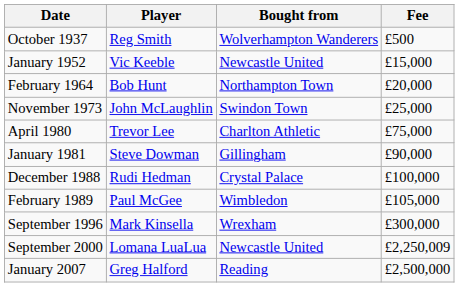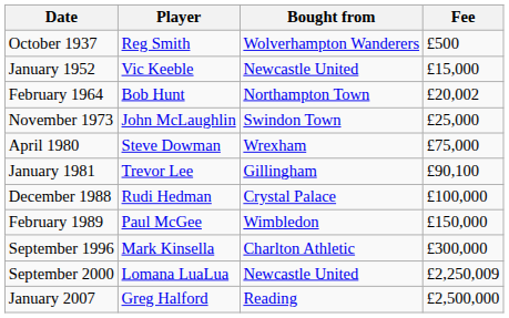February 1964 | Fee: £20,000 -> £20,002
April 1980 | Player: Trevor Lee -> Steve Dowman
April 1980 | Bought from: Charlton Athletic -> Wrexham
January 1981 | Player: Steve Dowman -> Trevor Lee
January 1981 | Fee: £90,000 -> £90,100
February 1989 | Fee: £105,000 -> £150,000
September 1996 | Bought from: Wrexham -> Charlton Athletic
